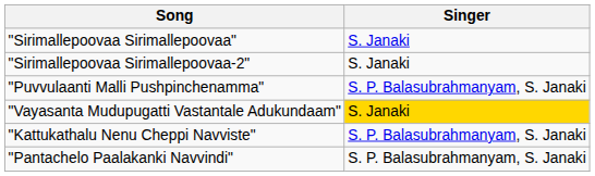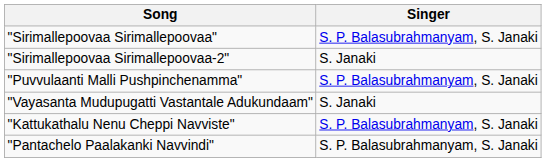"Sirimallepoovaa Sirimallepoovaa" | Singer: S. Janaki -> S. P. Balasubrahmanyam, S. Janaki
"Vayasanta Mudupugatti Vastantale Adukundaam" | Singer: gold background -> no background
